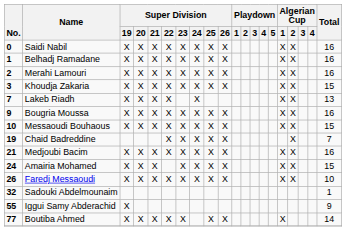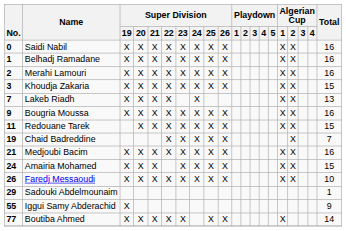- row: 10 | Messaoudi Bouhaous | X | X | X | X | X | X | X | X | X | X | 15
+ row: 11 | Redouane Tarek | X | X | X | X | X | X | X | X | X | 15
Sadouki Abdelmounaim | No.: 32 -> 29
